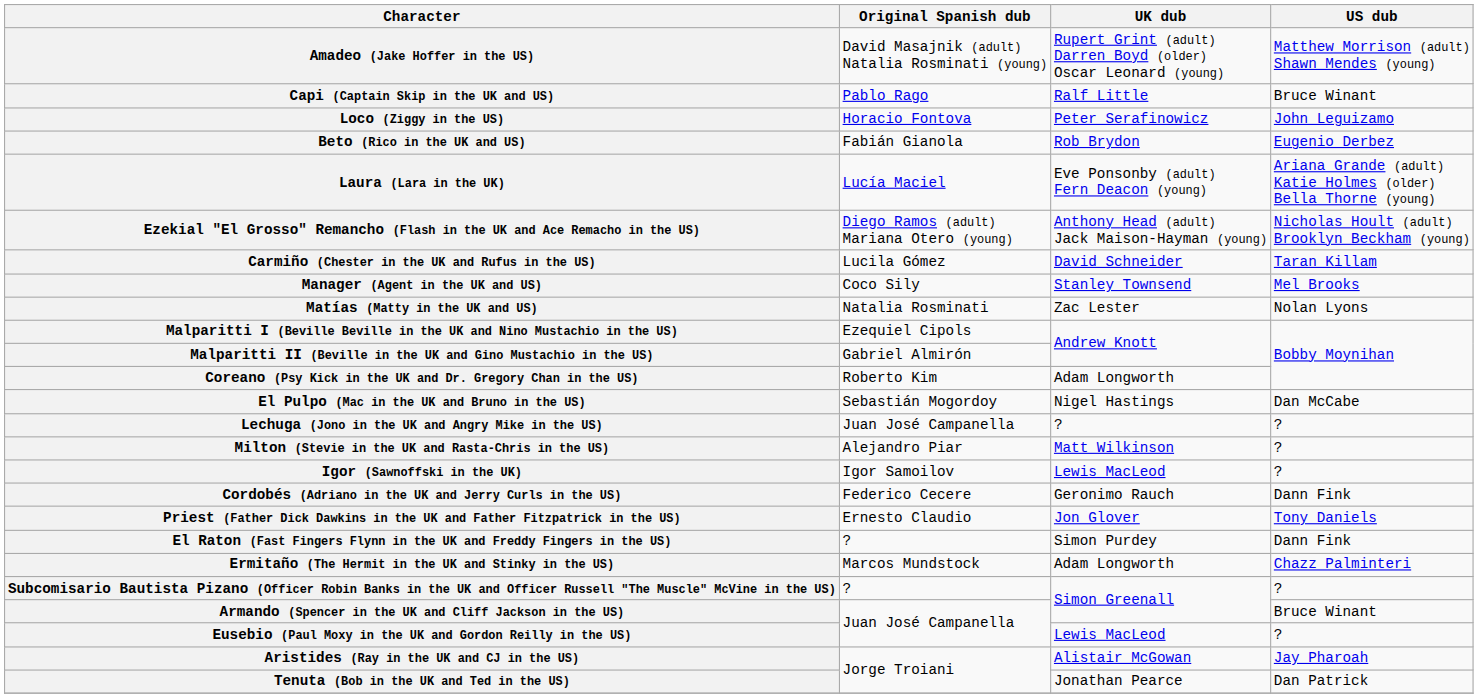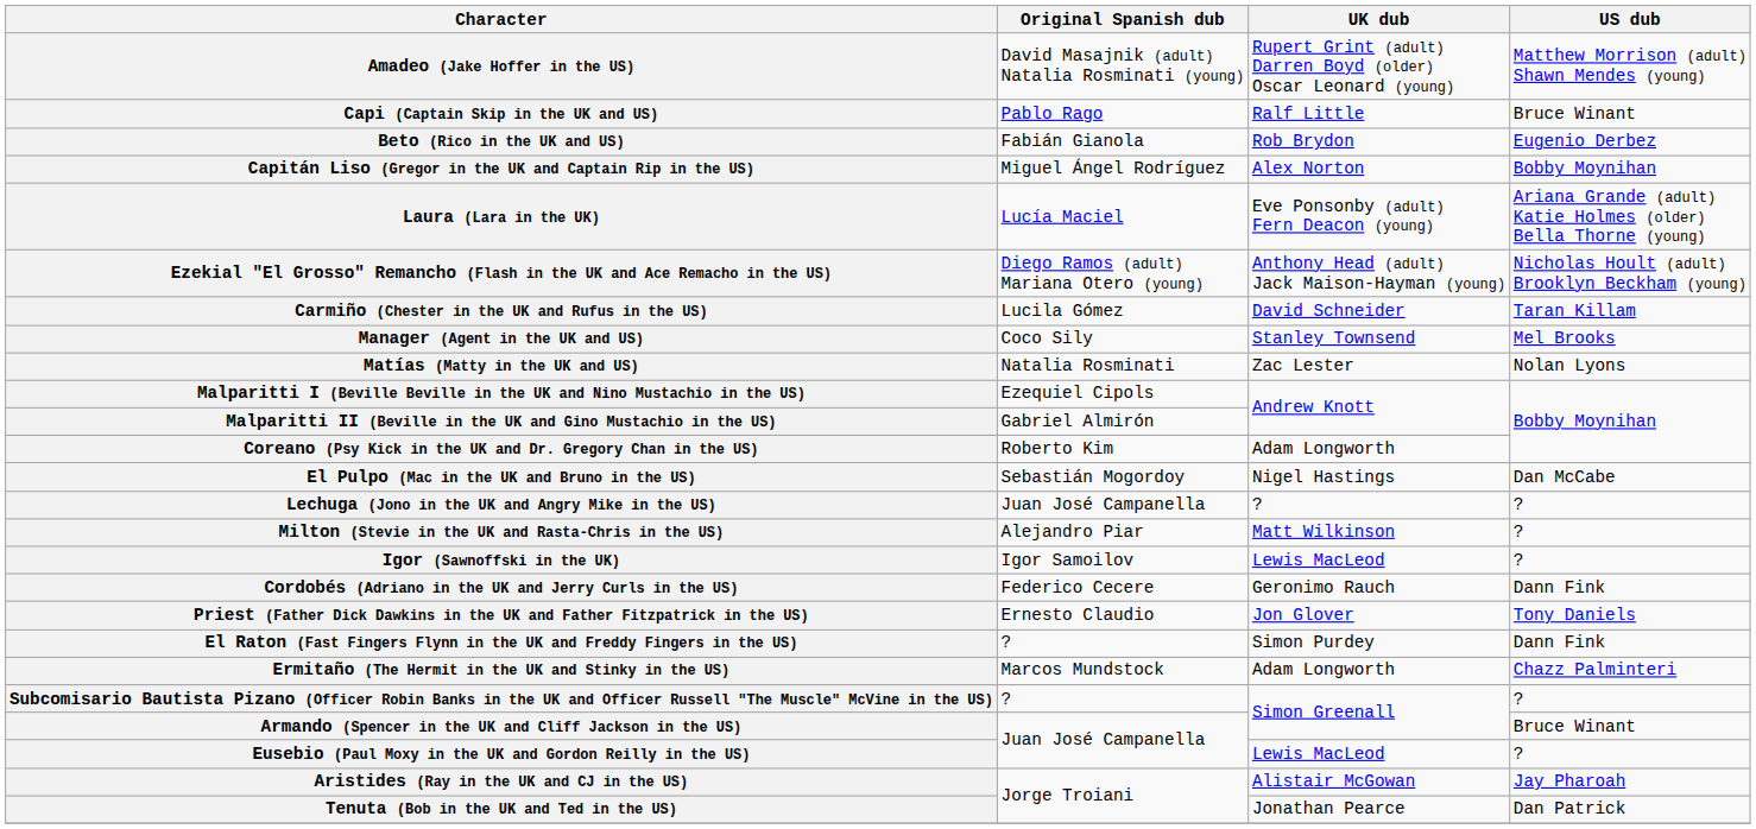- row: Loco (Ziggy in the US) | Horacio Fontova | Peter Serafinowicz | John Leguizamo
+ row: Capitán Liso (Gregor in the UK and Captain Rip in the US) | Miguel Ángel Rodríguez | Alex Norton | Bobby Moynihan
